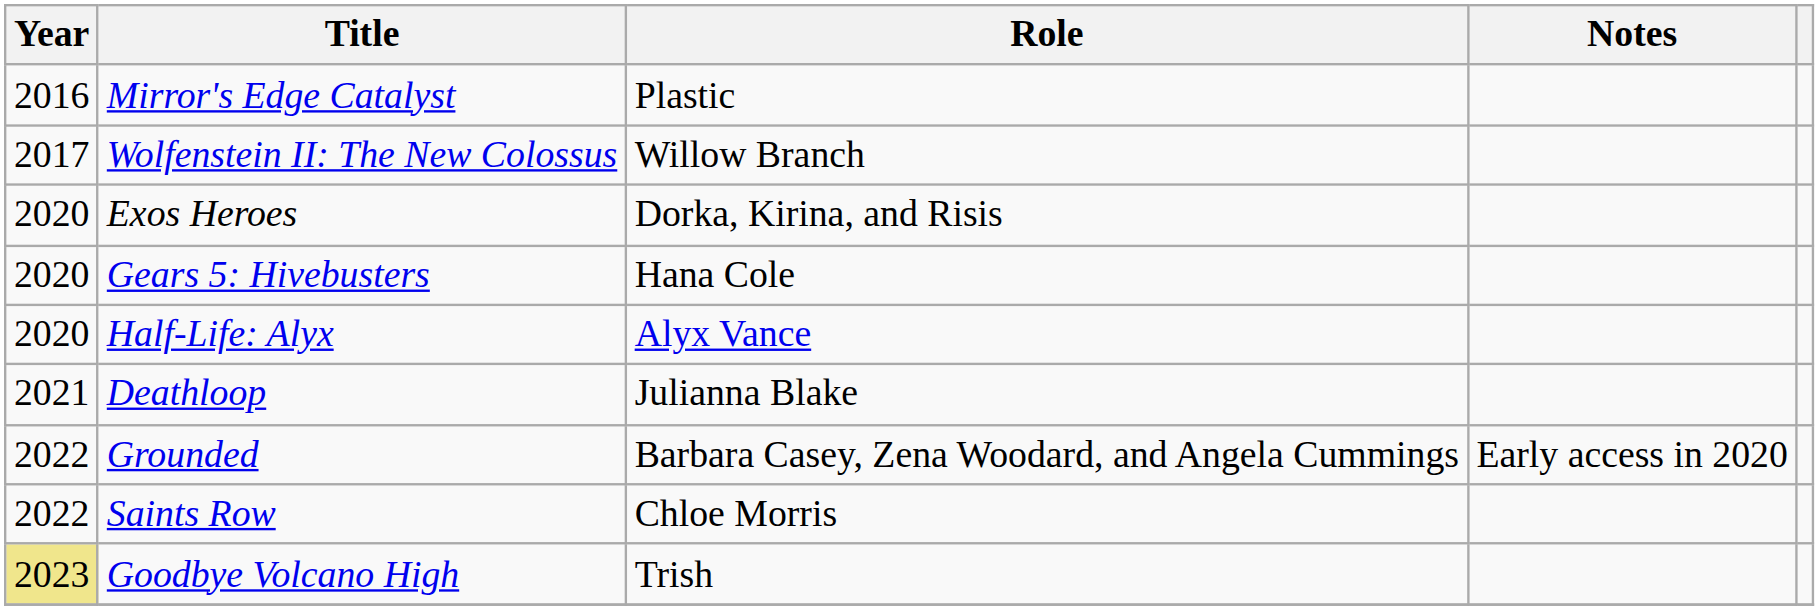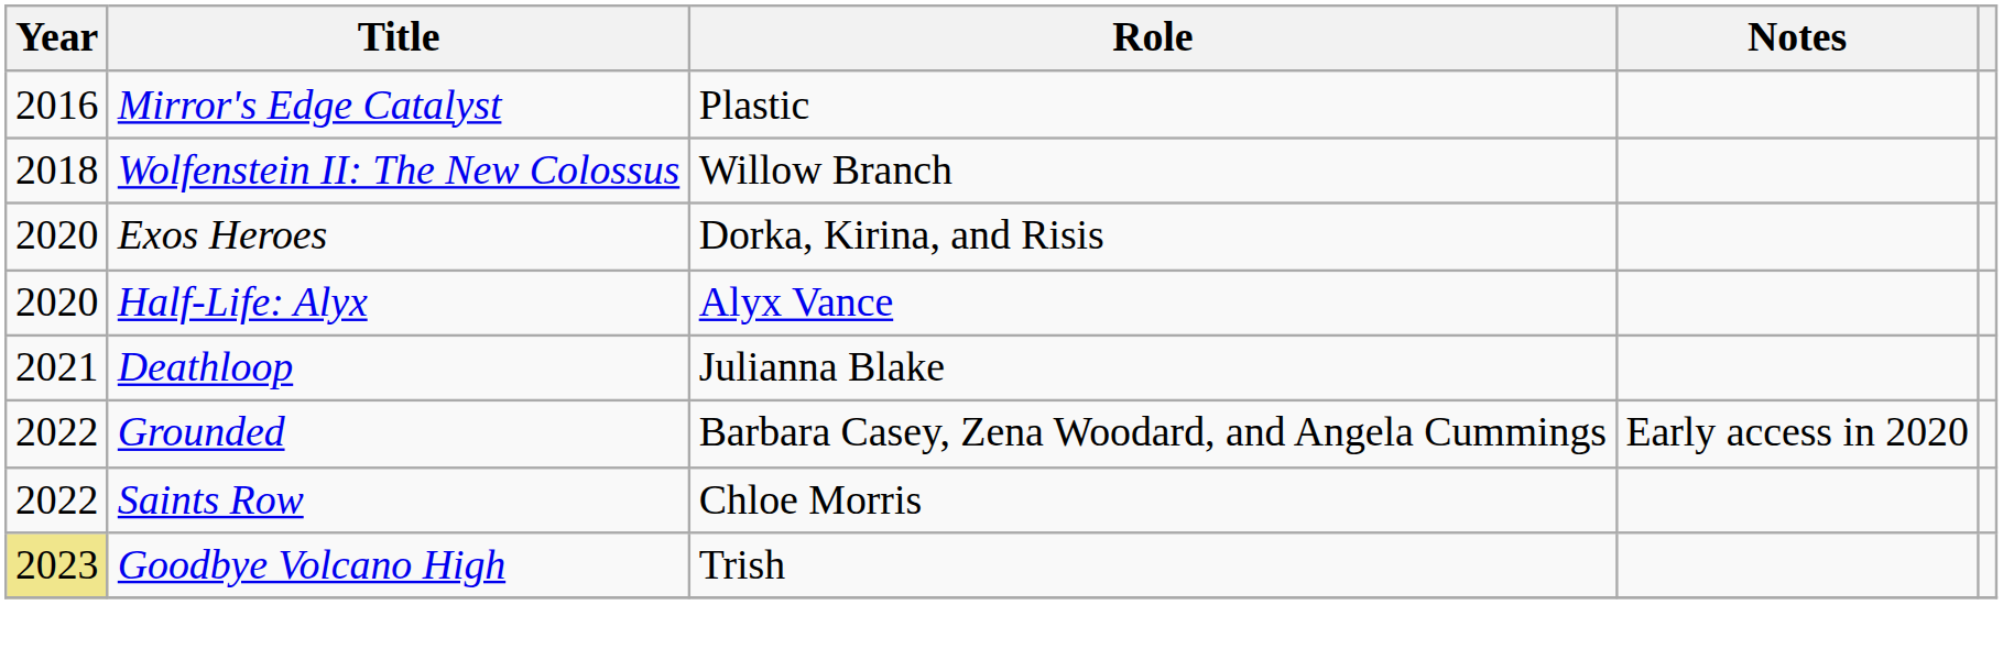Wolfenstein II: The New Colossus | Year: 2017 -> 2018
- row: 2020 | Gears 5: Hivebusters | Hana Cole
